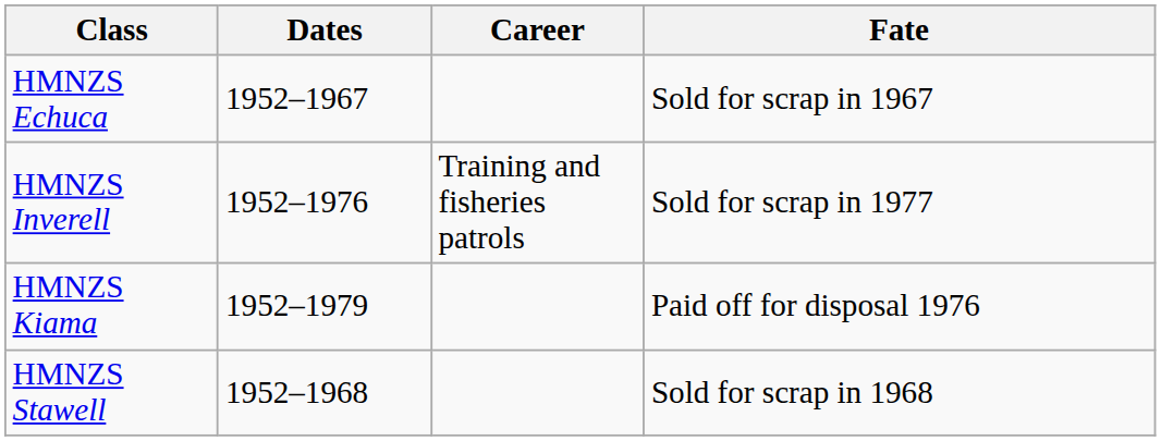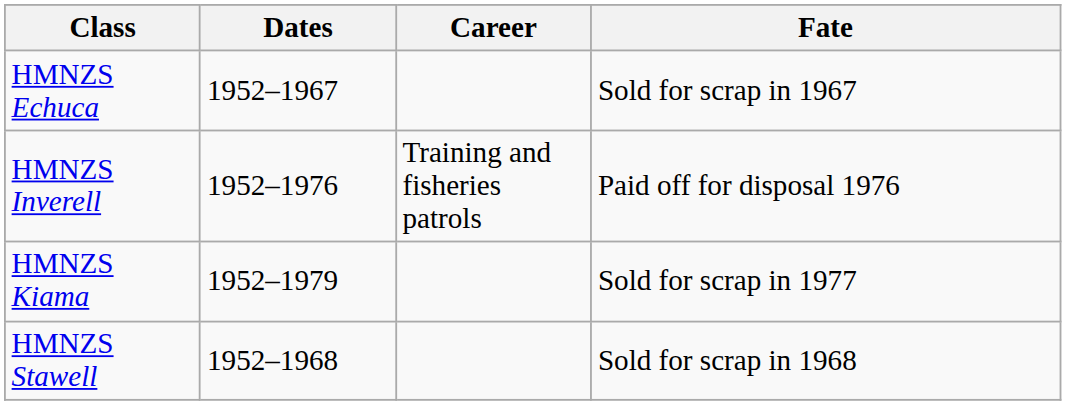HMNZS Inverell | Fate: Sold for scrap in 1977 -> Paid off for disposal 1976
HMNZS Kiama | Fate: Paid off for disposal 1976 -> Sold for scrap in 1977
